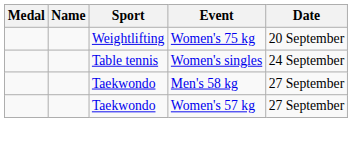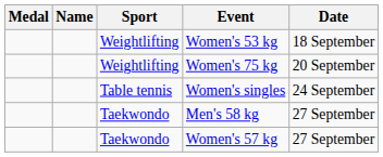+ row: Weightlifting | Women's 53 kg | 18 September
